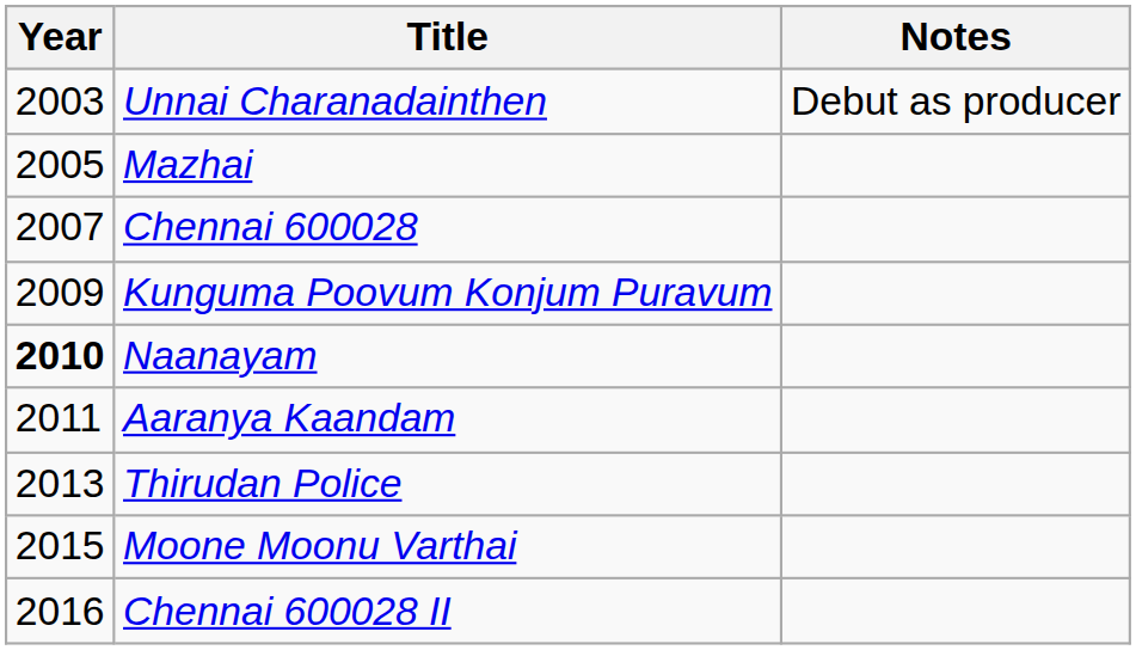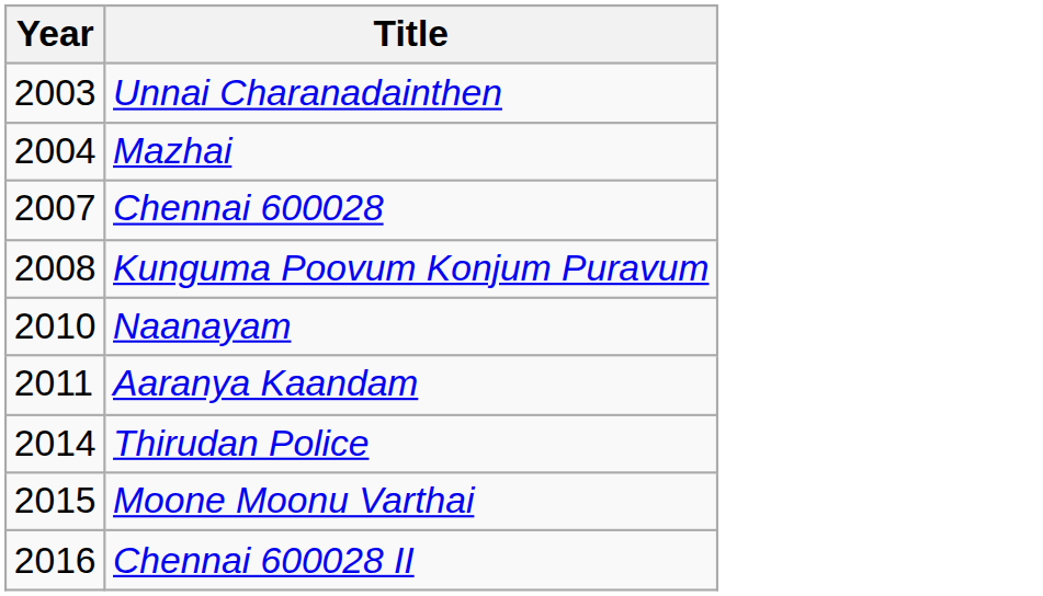- column: Notes | Debut as producer
Mazhai | Year: 2005 -> 2004
Kunguma Poovum Konjum Puravum | Year: 2009 -> 2008
Naanayam | Year: bold -> normal
Thirudan Police | Year: 2013 -> 2014
